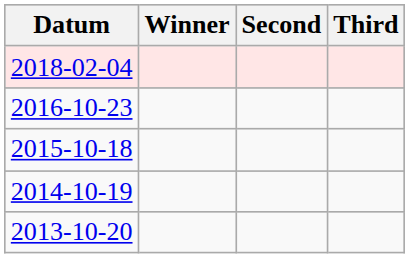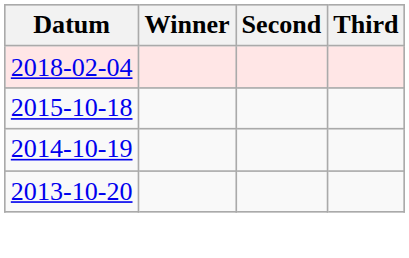- row: 2016-10-23
